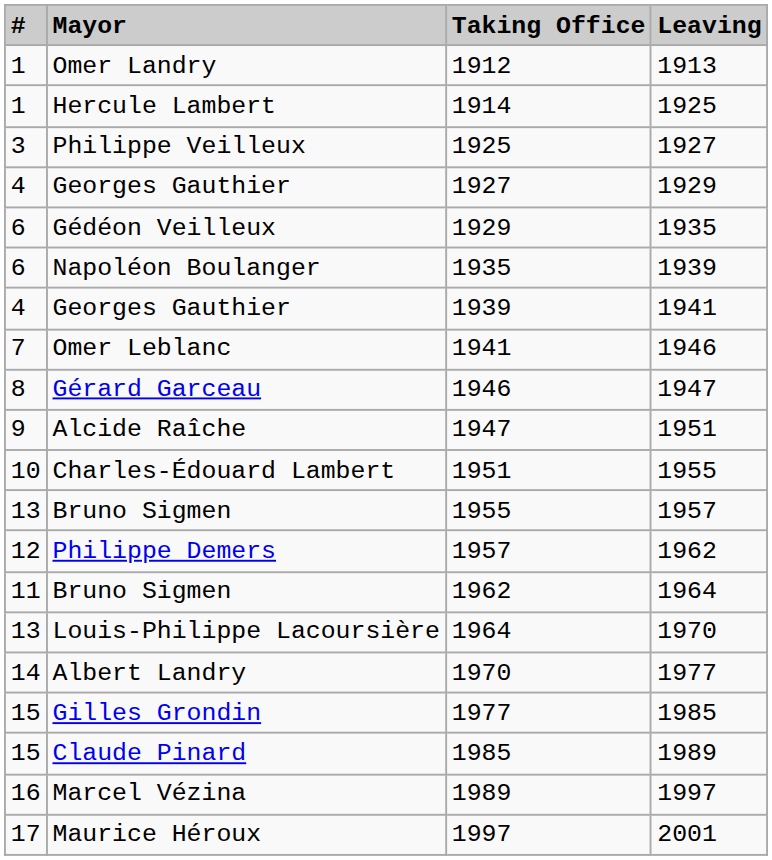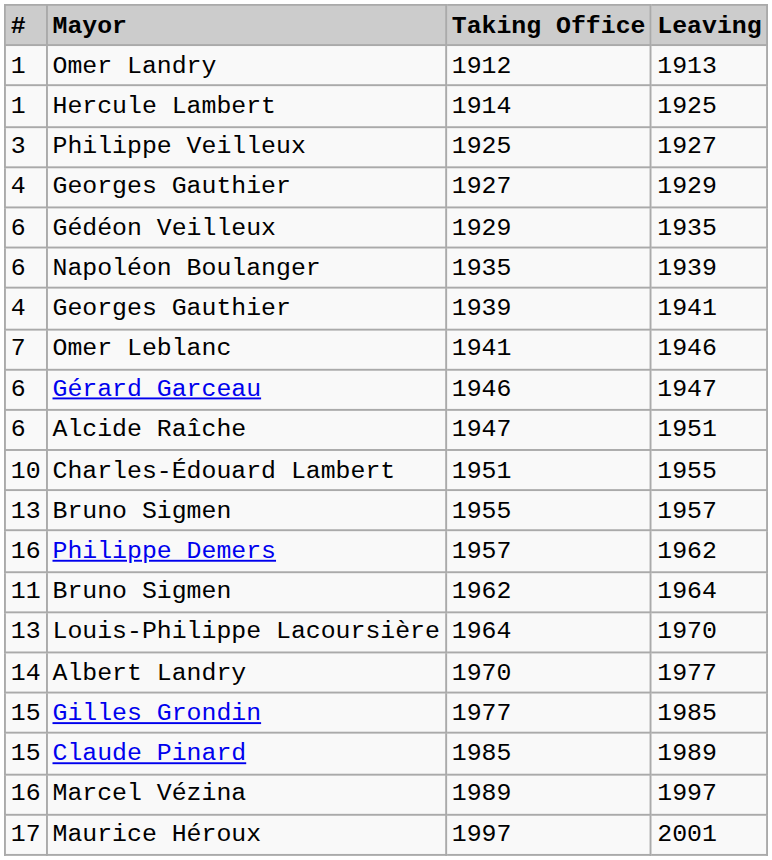Gérard Garceau | #: 8 -> 6
Alcide Raîche | #: 9 -> 6
Philippe Demers | #: 12 -> 16
